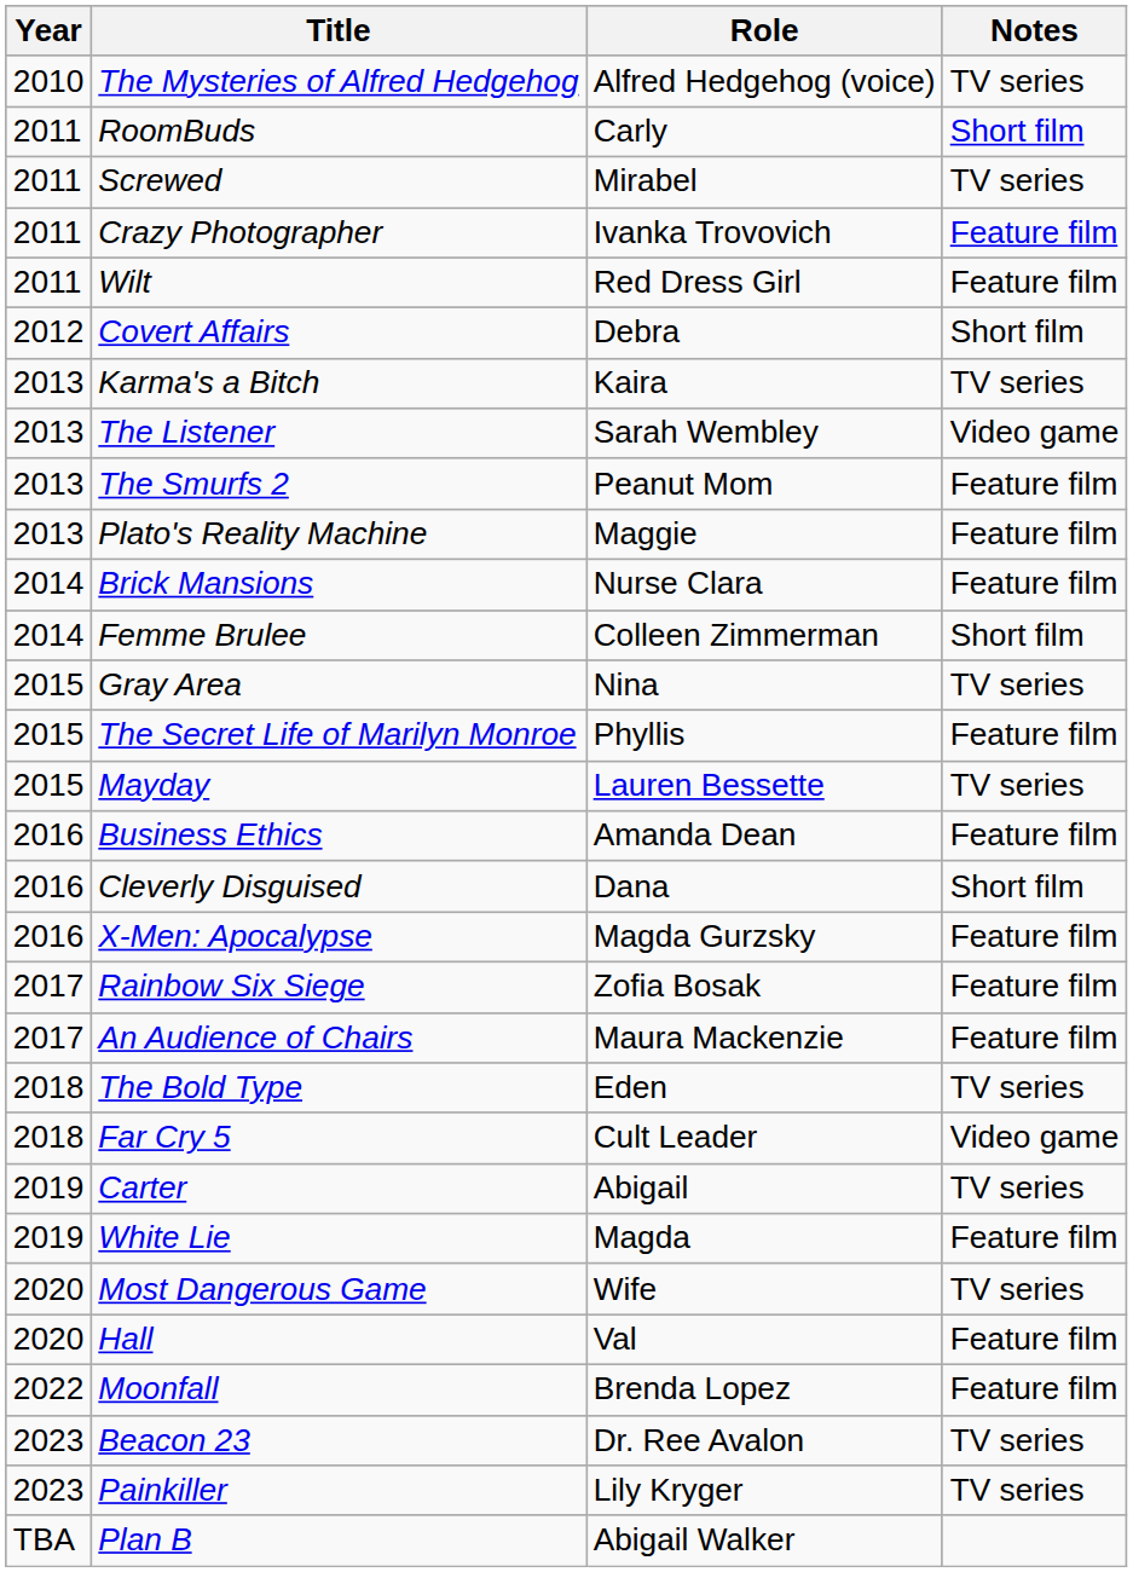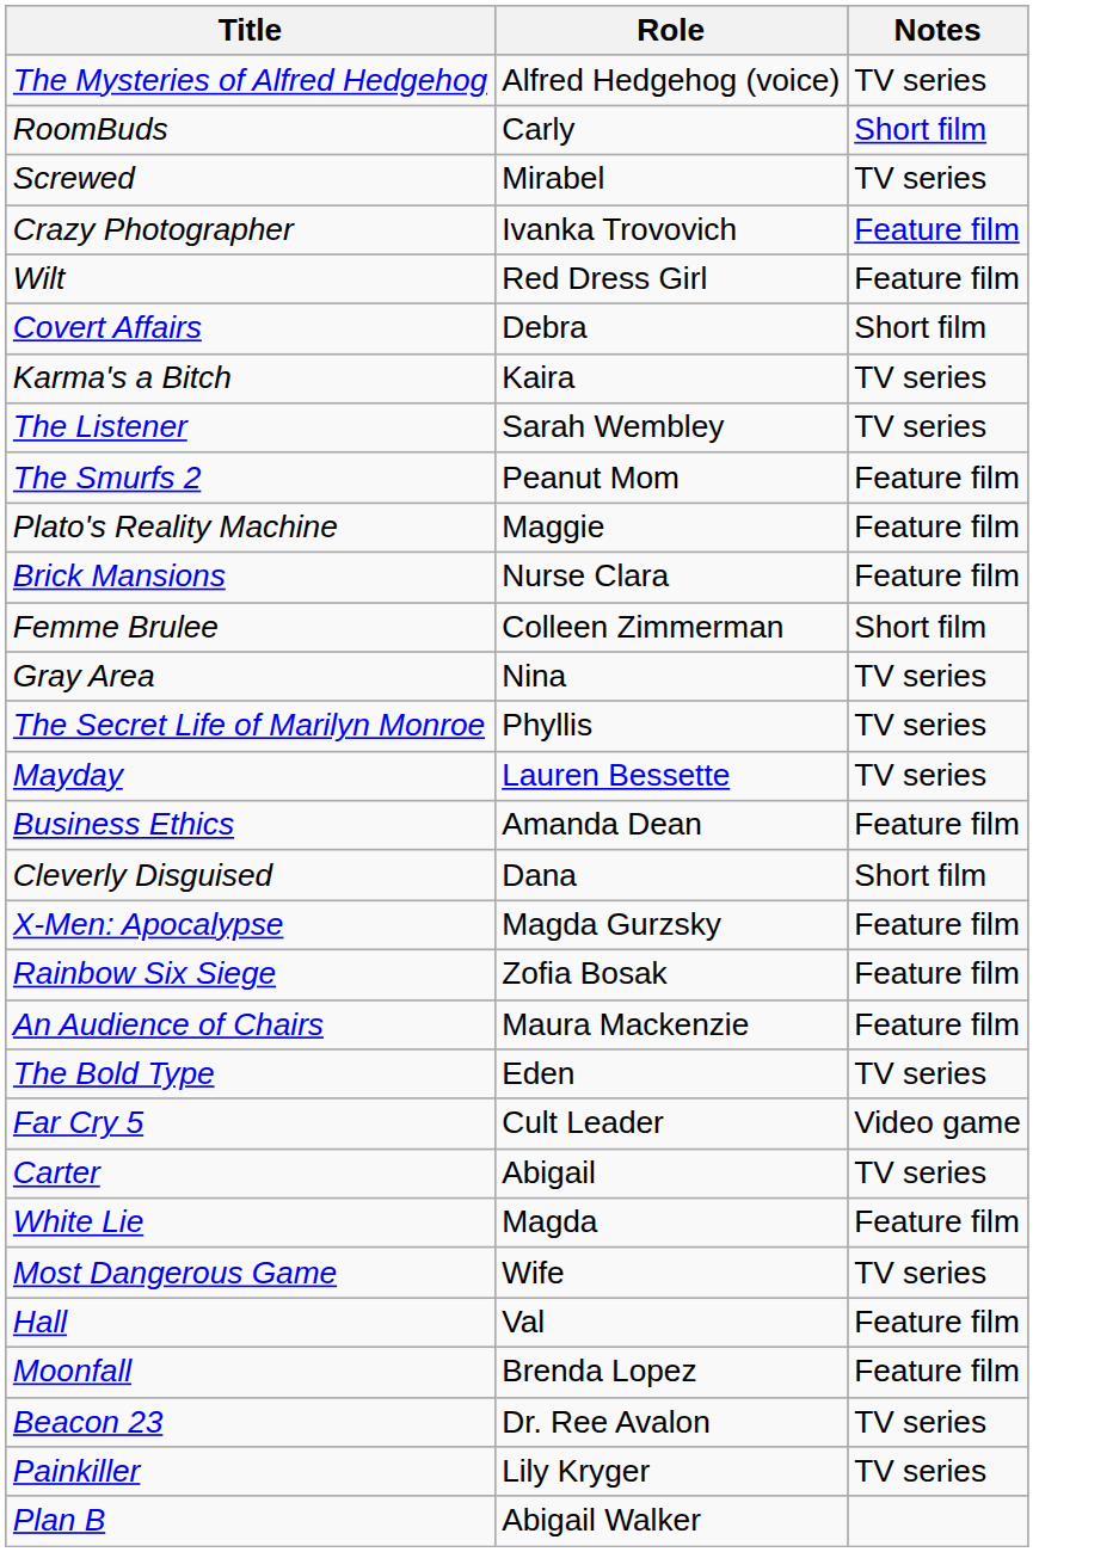- column: Year | 2010 | 2011 | 2011 | 2011 | 2011 | 2012 | 2013 | 2013 | 2013 | 2013 | 2014 | 2014 | 2015 | 2015 | 2015 | 2016 | 2016 | 2016 | 2017 | 2017 | 2018 | 2018 | 2019 | 2019 | 2020 | 2020 | 2022 | 2023 | 2023 | TBA
The Listener | Notes: Video game -> TV series
The Secret Life of Marilyn Monroe | Notes: Feature film -> TV series
